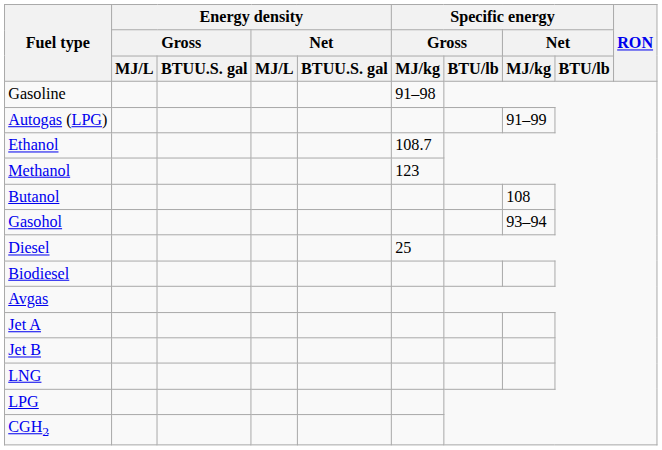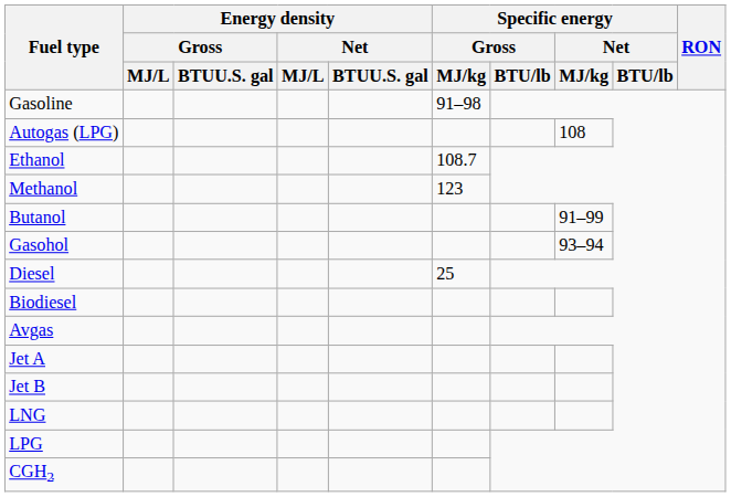Autogas (LPG) | Specific energy / Net / MJ/kg: 91–99 -> 108
Butanol | Specific energy / Net / MJ/kg: 108 -> 91–99
